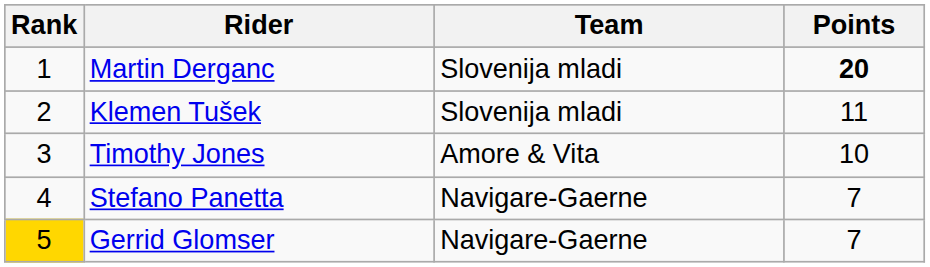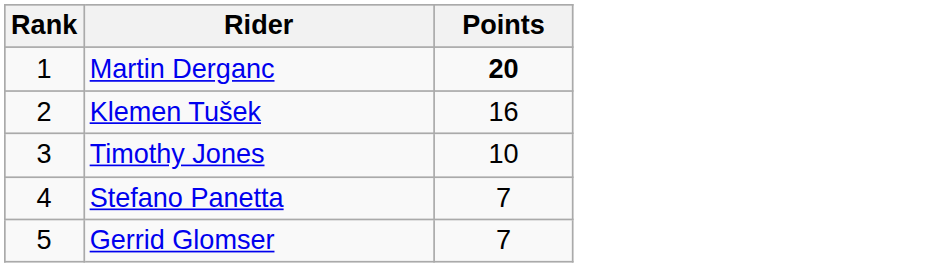- column: Team | Slovenija mladi | Slovenija mladi | Amore & Vita | Navigare-Gaerne | Navigare-Gaerne
Klemen Tušek | Points: 11 -> 16
Gerrid Glomser | Rank: gold background -> no background
